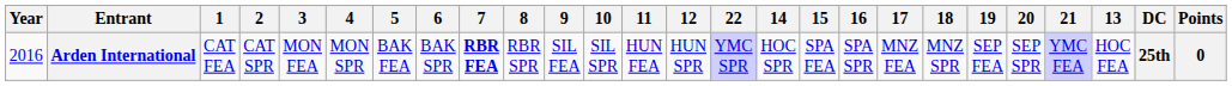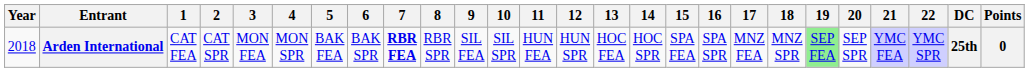columns swapped: 13 <-> 22
Arden International | Year: 2016 -> 2018
Arden International | 19: no background -> lightgreen background
